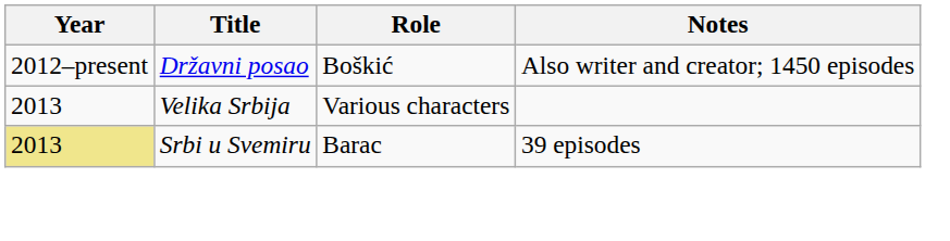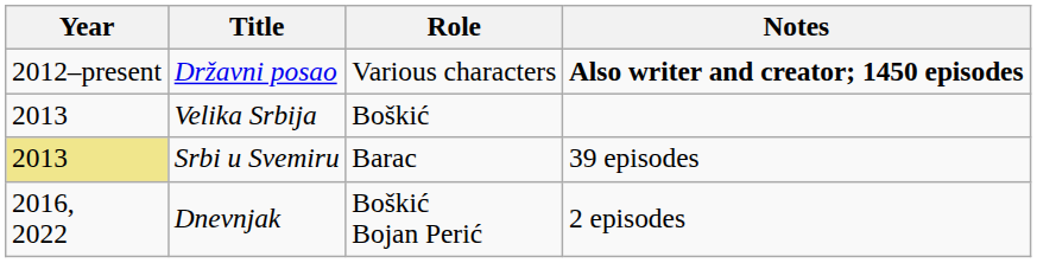Državni posao | Role: Boškić -> Various characters
Državni posao | Notes: normal -> bold
Velika Srbija | Role: Various characters -> Boškić
+ row: 2016, 2022 | Dnevnjak | Boškić Bojan Perić | 2 episodes
